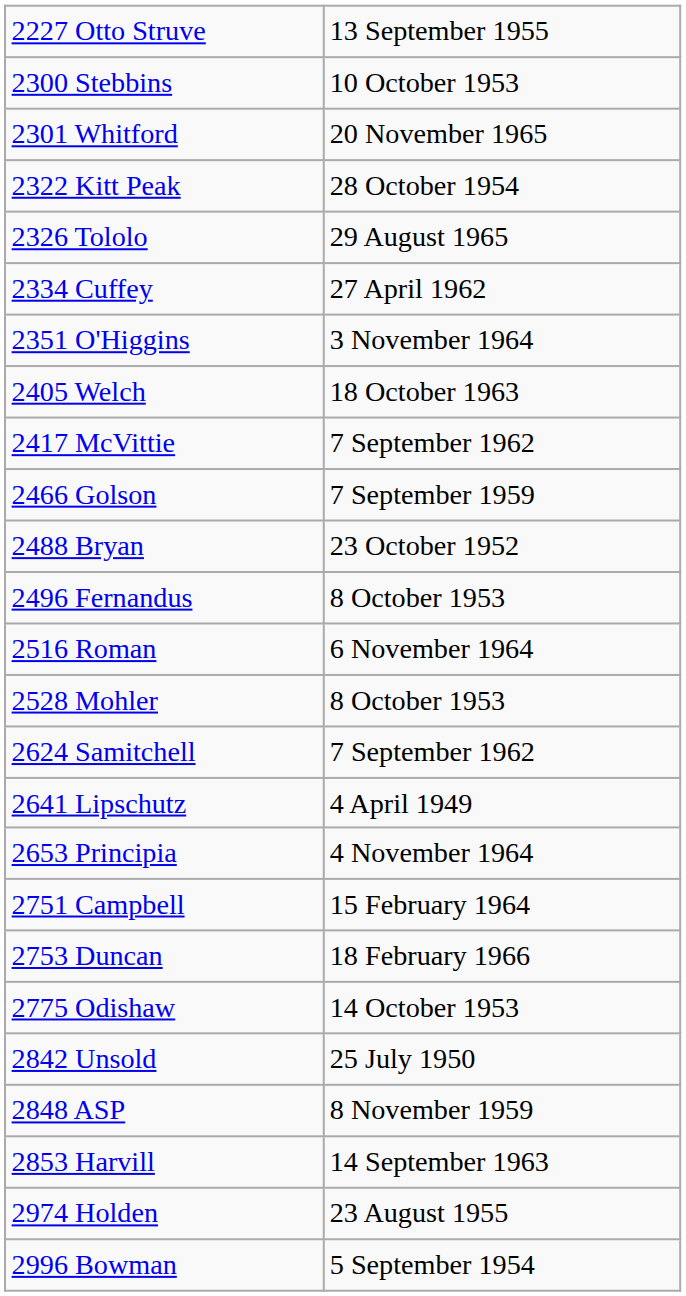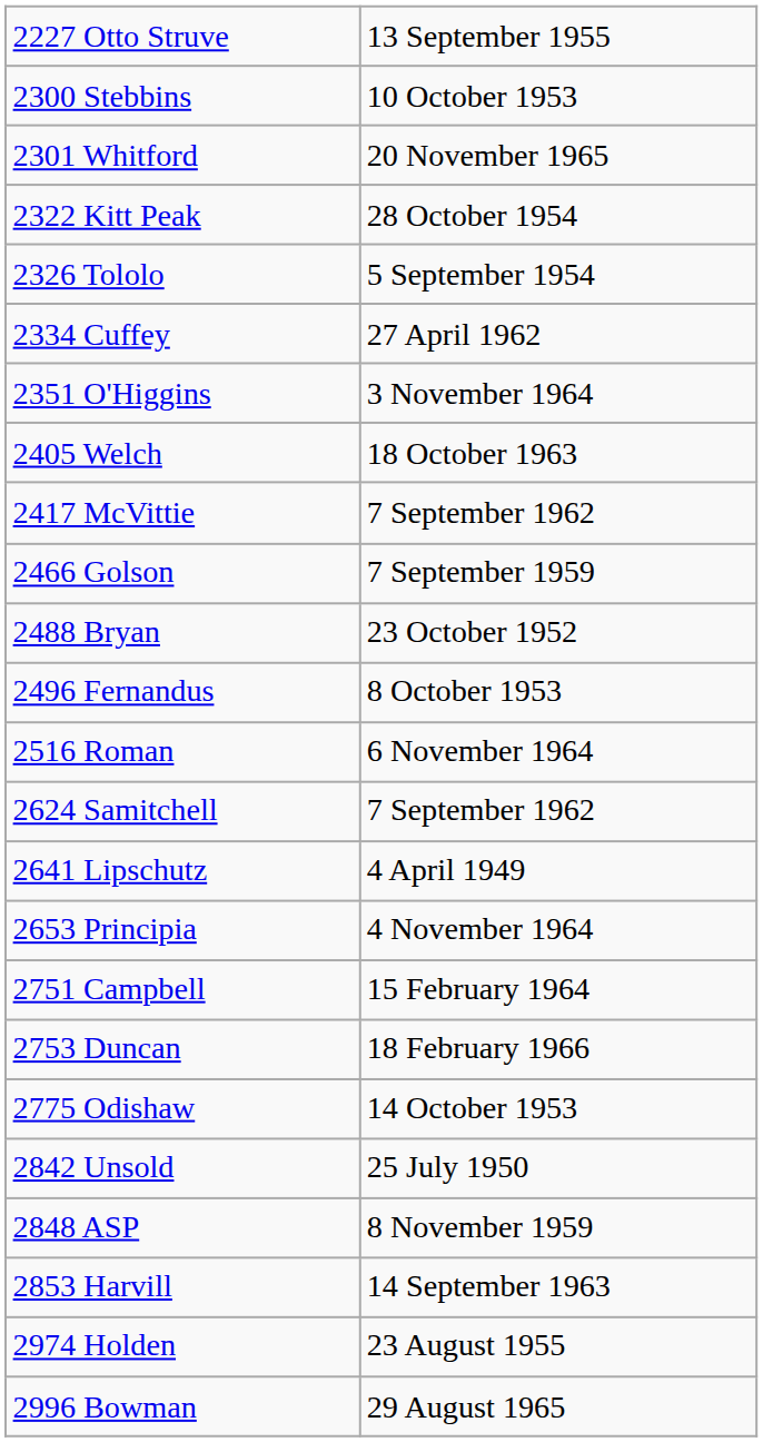2326 Tololo | column 2: 29 August 1965 -> 5 September 1954
- row: 2528 Mohler | 8 October 1953
2996 Bowman | column 2: 5 September 1954 -> 29 August 1965
